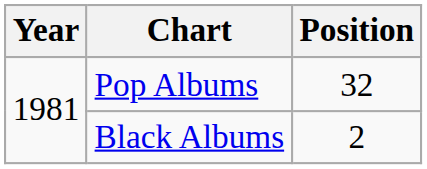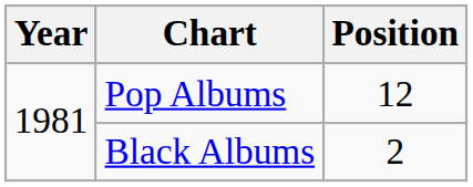Pop Albums | Position: 32 -> 12
